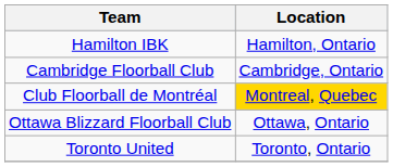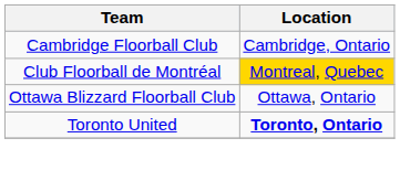- row: Hamilton IBK | Hamilton, Ontario
Toronto United | Location: normal -> bold
